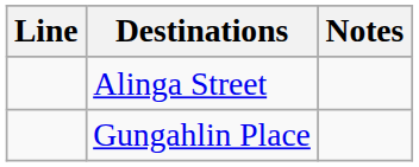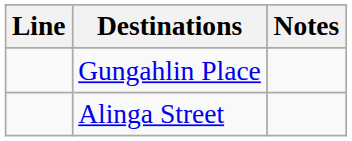rows swapped: Alinga Street <-> Gungahlin Place
